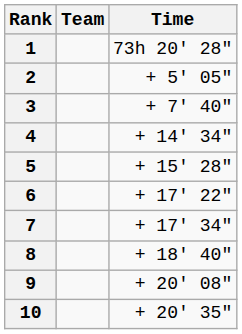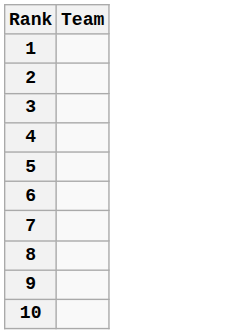- column: Time | 73h 20' 28" | + 5' 05" | + 7' 40" | + 14' 34" | + 15' 28" | + 17' 22" | + 17' 34" | + 18' 40" | + 20' 08" | + 20' 35"
